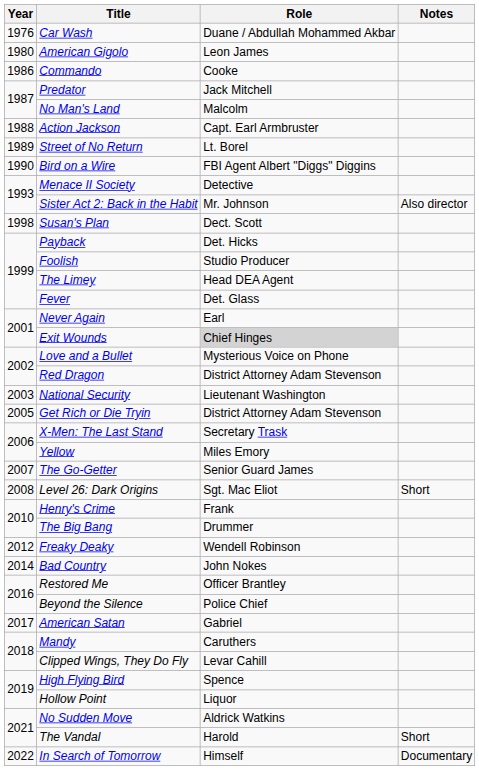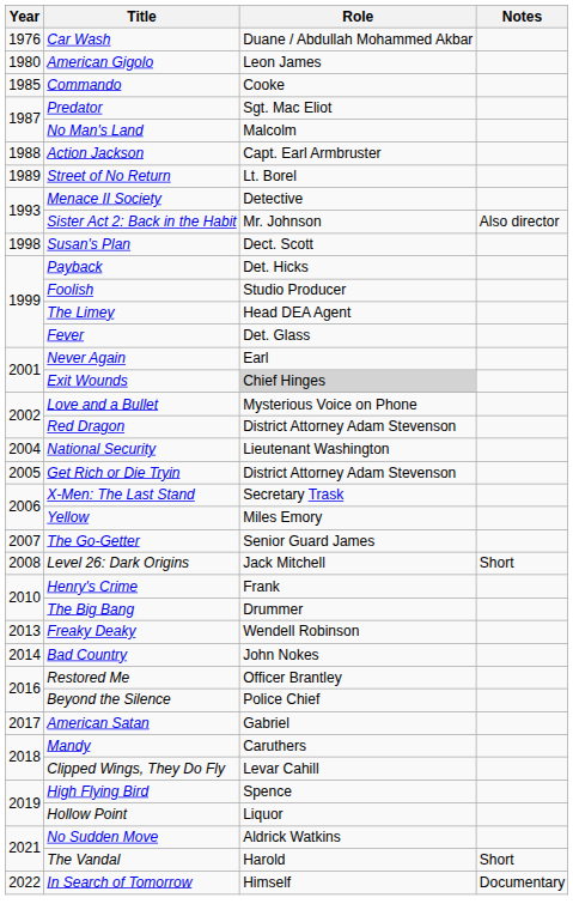Commando | Year: 1986 -> 1985
Predator | Role: Jack Mitchell -> Sgt. Mac Eliot
- row: 1990 | Bird on a Wire | FBI Agent Albert "Diggs" Diggins
National Security | Year: 2003 -> 2004
Level 26: Dark Origins | Role: Sgt. Mac Eliot -> Jack Mitchell
Freaky Deaky | Year: 2012 -> 2013
